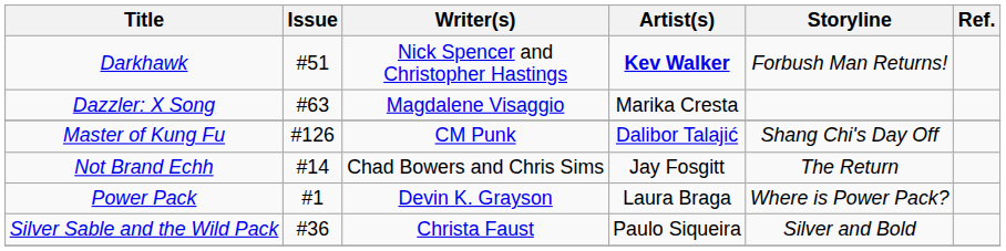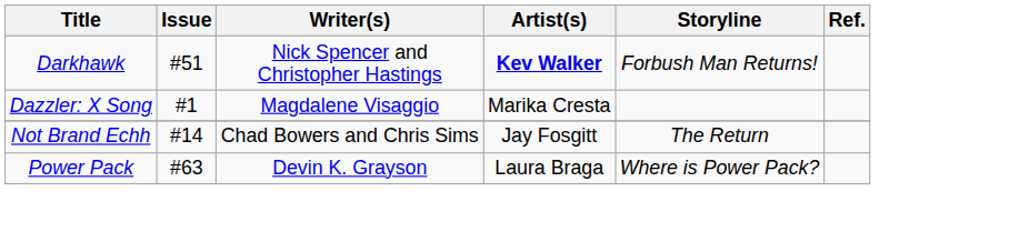Dazzler: X Song | Issue: #63 -> #1
- row: Master of Kung Fu | #126 | CM Punk | Dalibor Talajić | Shang Chi's Day Off
Power Pack | Issue: #1 -> #63
- row: Silver Sable and the Wild Pack | #36 | Christa Faust | Paulo Siqueira | Silver and Bold
